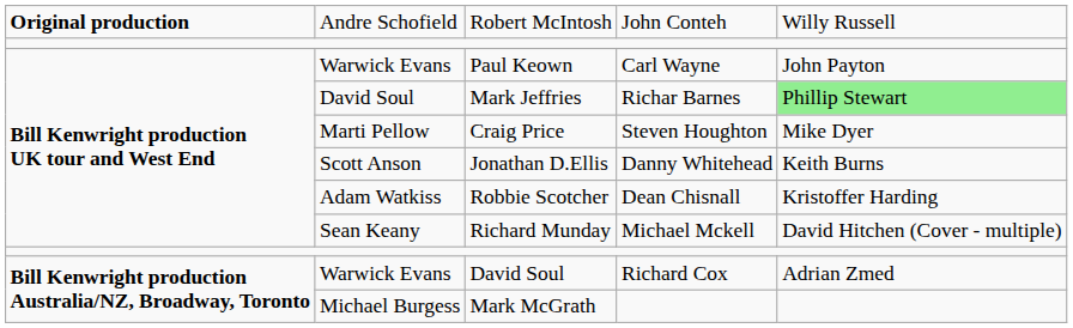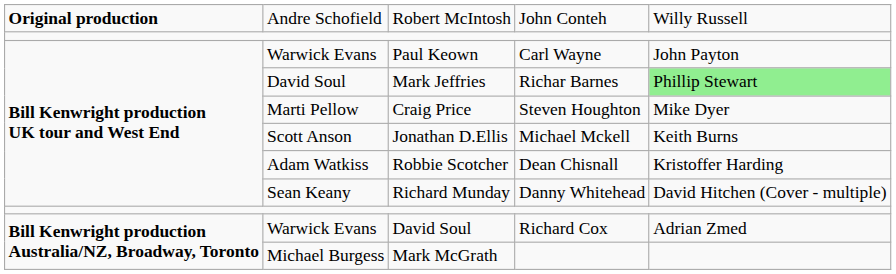Jonathan D.Ellis | column 4: Danny Whitehead -> Michael Mckell
Richard Munday | column 4: Michael Mckell -> Danny Whitehead
